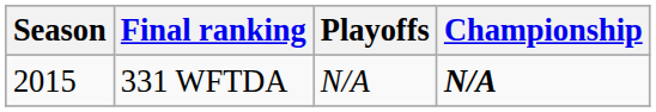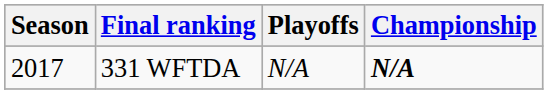331 WFTDA | Season: 2015 -> 2017
